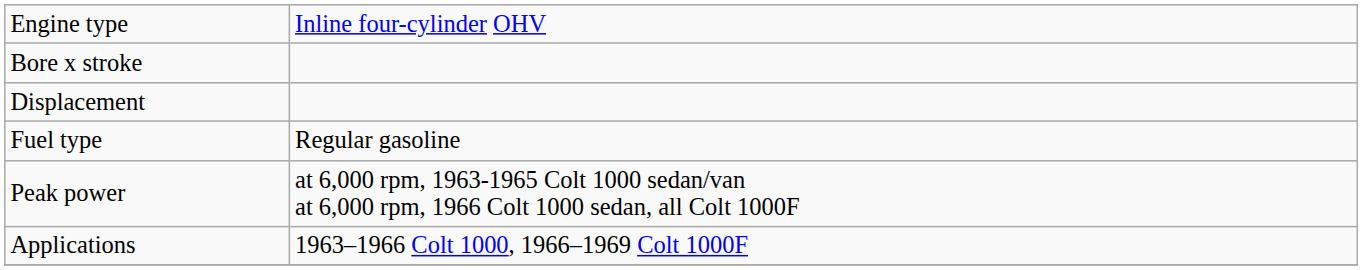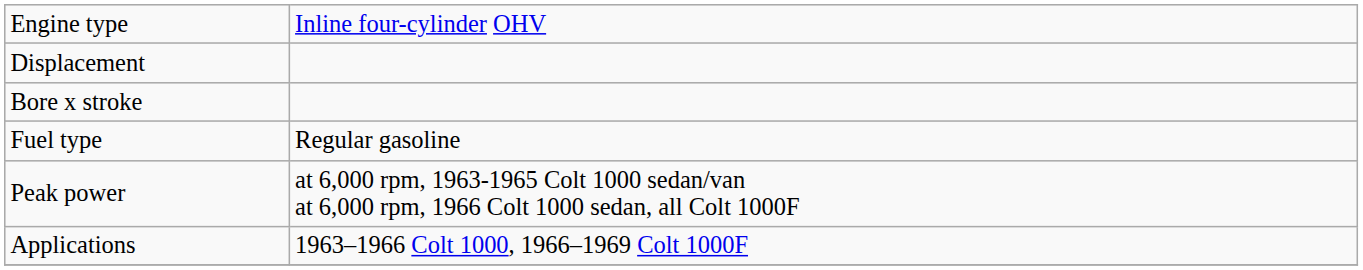rows swapped: Displacement <-> Bore x stroke
